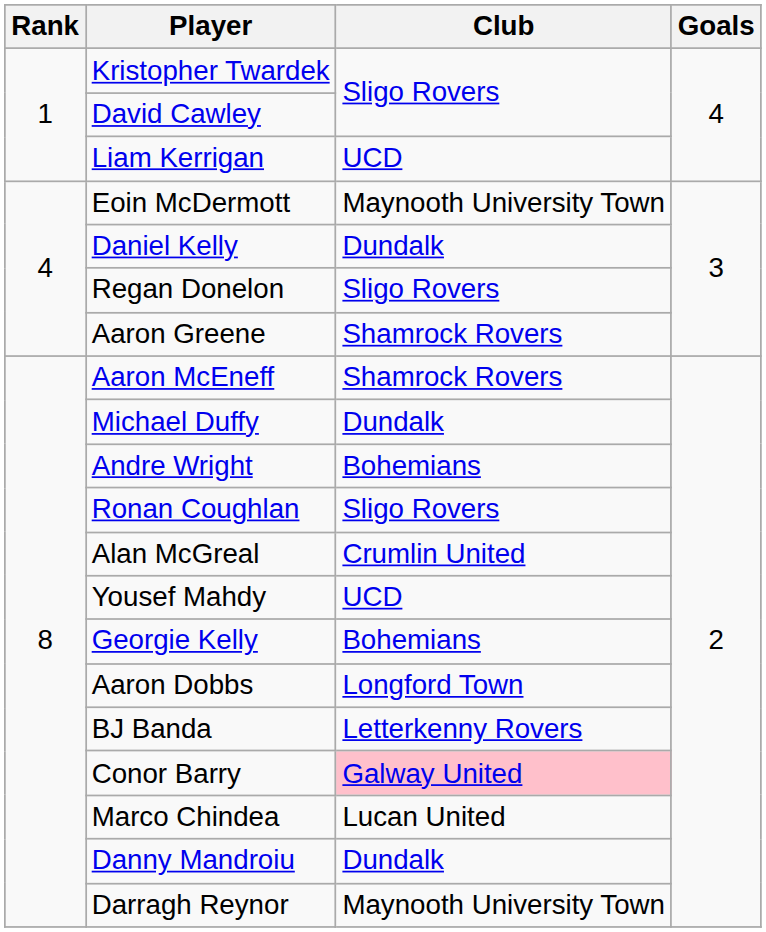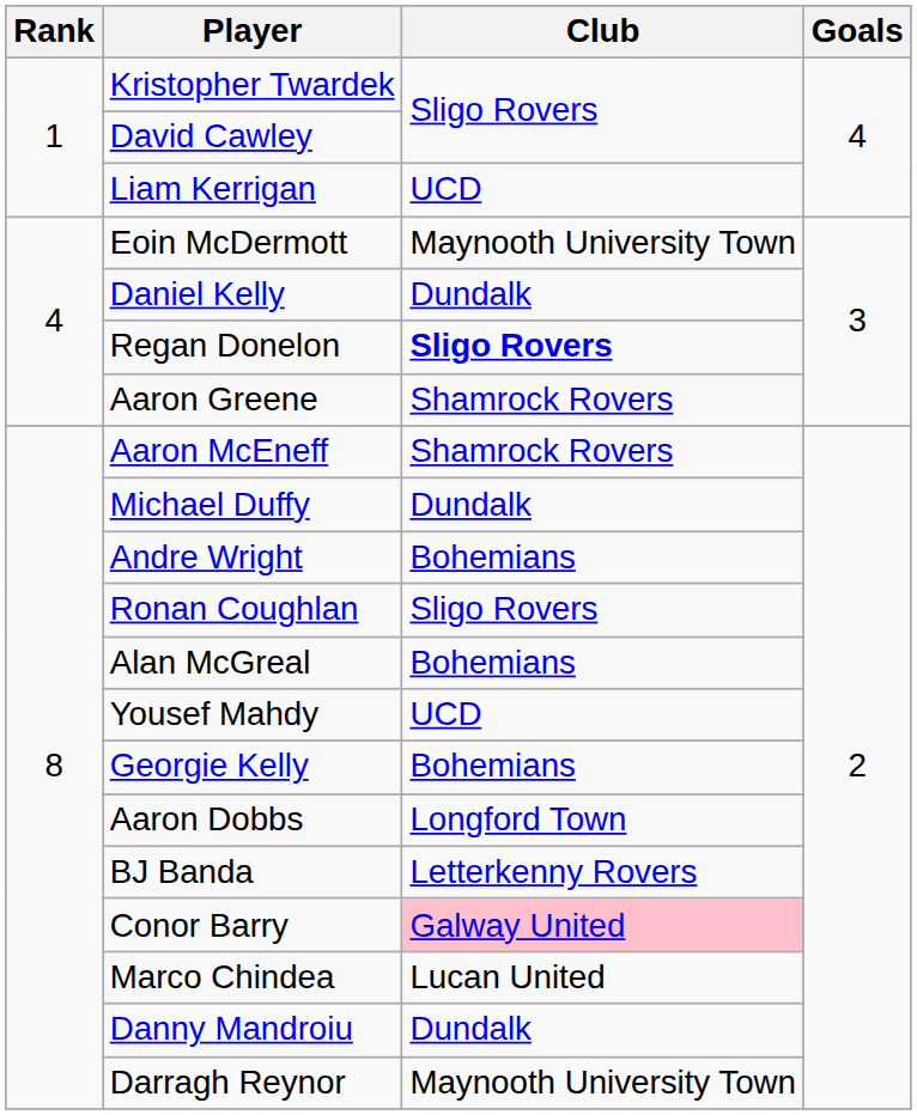Regan Donelon | Club: normal -> bold
Alan McGreal | Club: Crumlin United -> Bohemians
